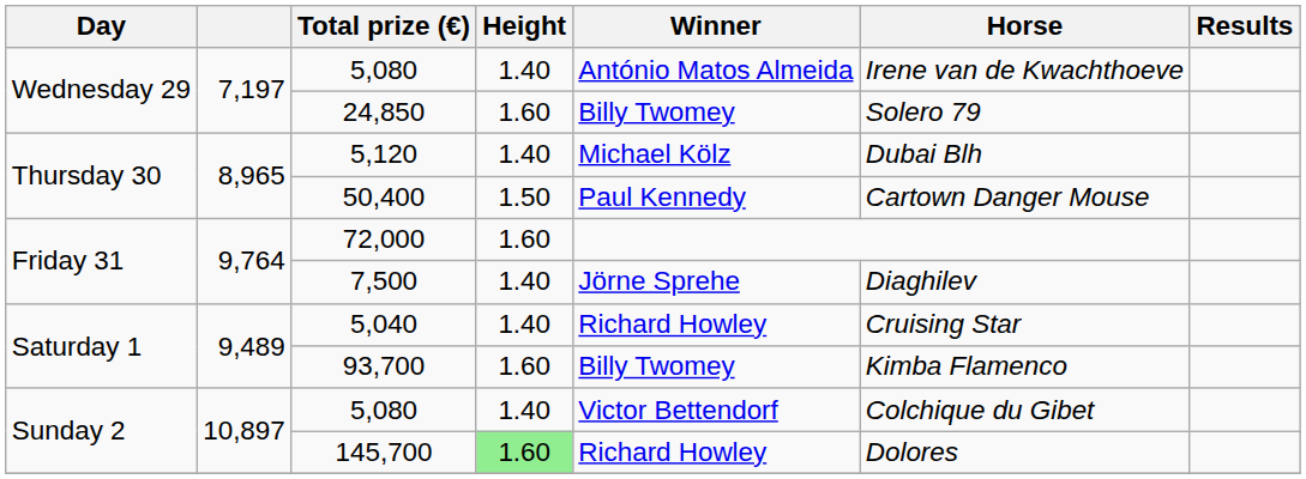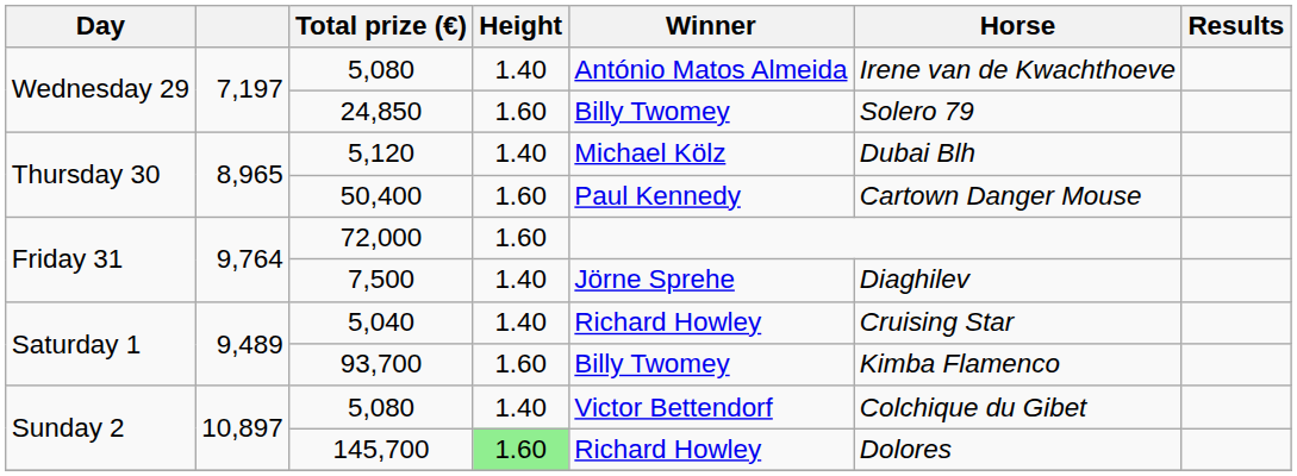50,400 | Height: 1.50 -> 1.60
